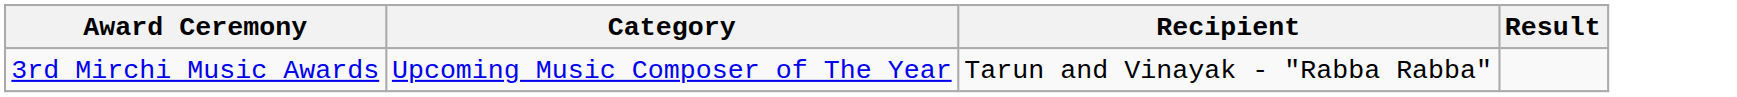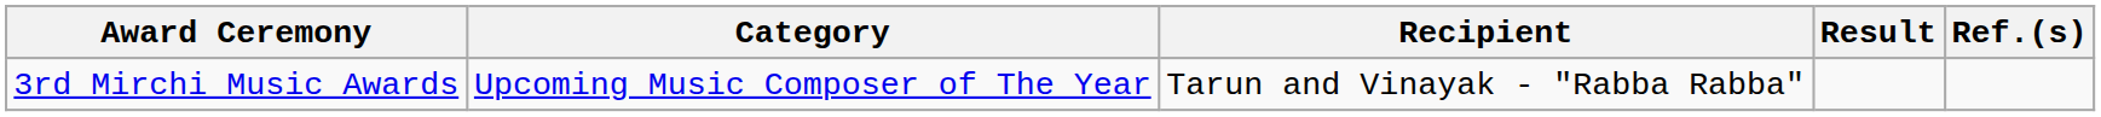+ column: Ref.(s)
